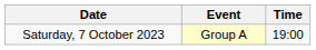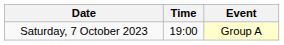columns swapped: Time <-> Event
